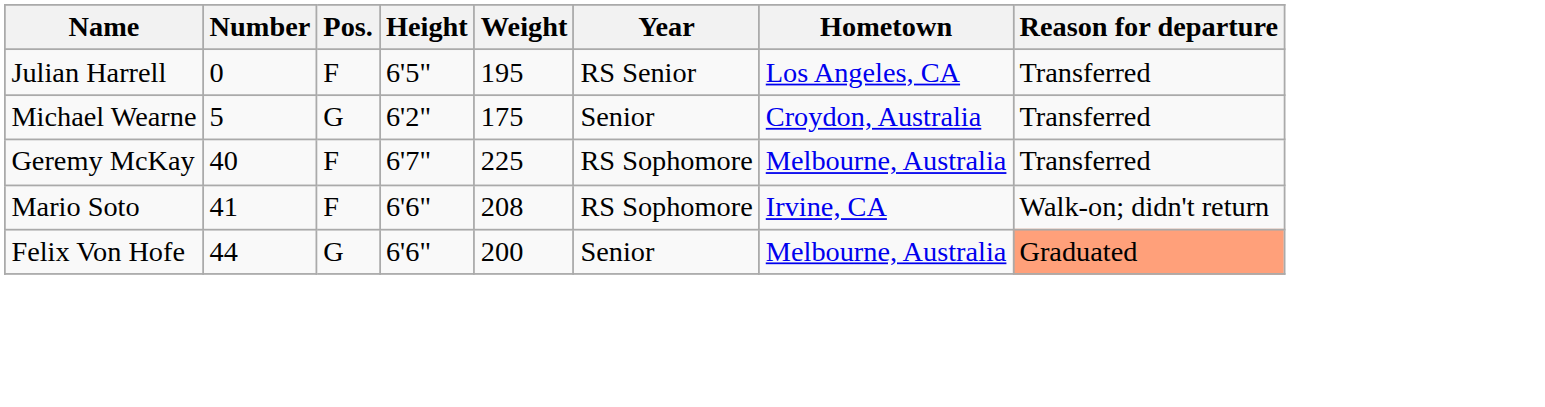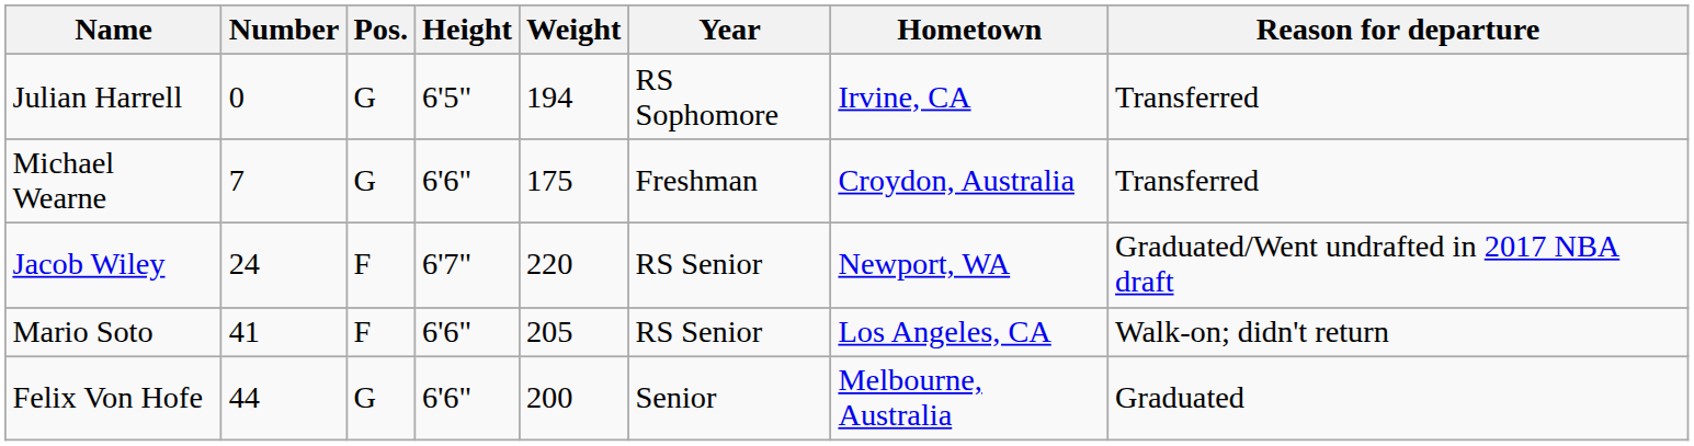Julian Harrell | Pos.: F -> G
Julian Harrell | Weight: 195 -> 194
Julian Harrell | Year: RS Senior -> RS Sophomore
Julian Harrell | Hometown: Los Angeles, CA -> Irvine, CA
Michael Wearne | Number: 5 -> 7
Michael Wearne | Height: 6'2" -> 6'6"
Michael Wearne | Year: Senior -> Freshman
+ row: Jacob Wiley | 24 | F | 6'7" | 220 | RS Senior | Newport, WA | Graduated/Went undrafted in 2017 NBA draft
- row: Geremy McKay | 40 | F | 6'7" | 225 | RS Sophomore | Melbourne, Australia | Transferred
Mario Soto | Weight: 208 -> 205
Mario Soto | Year: RS Sophomore -> RS Senior
Mario Soto | Hometown: Irvine, CA -> Los Angeles, CA
Felix Von Hofe | Reason for departure: lightsalmon background -> no background
